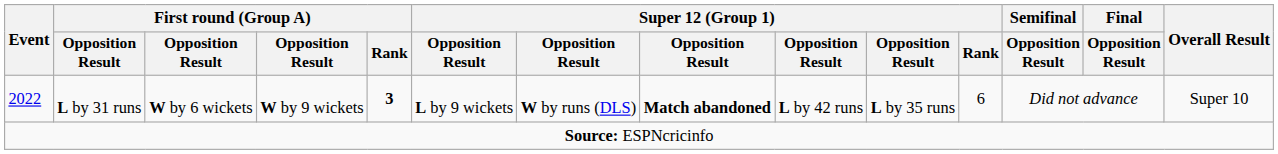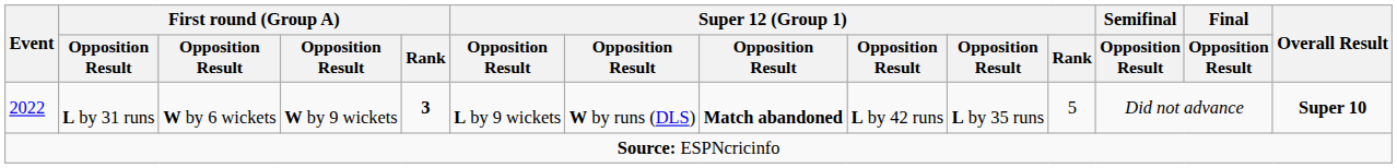2022 | Super 12 (Group 1) / Rank: 6 -> 5
2022 | Overall Result: normal -> bold
